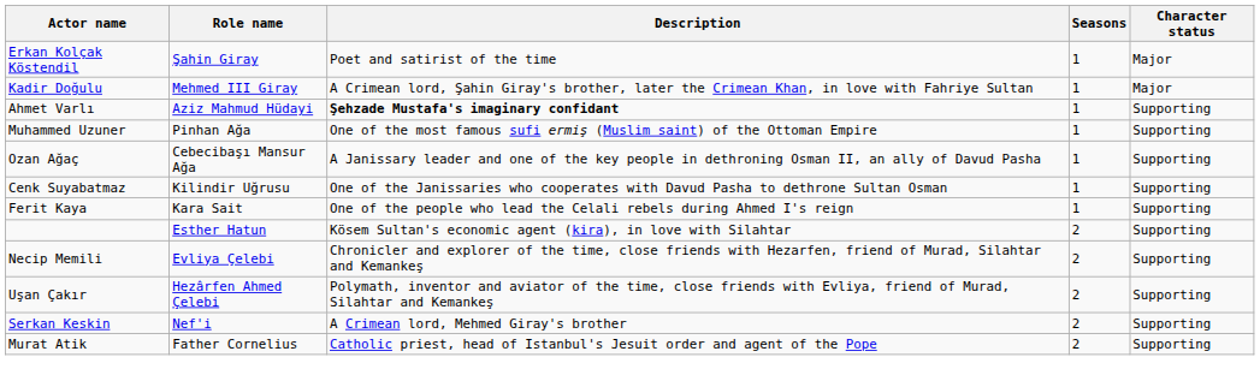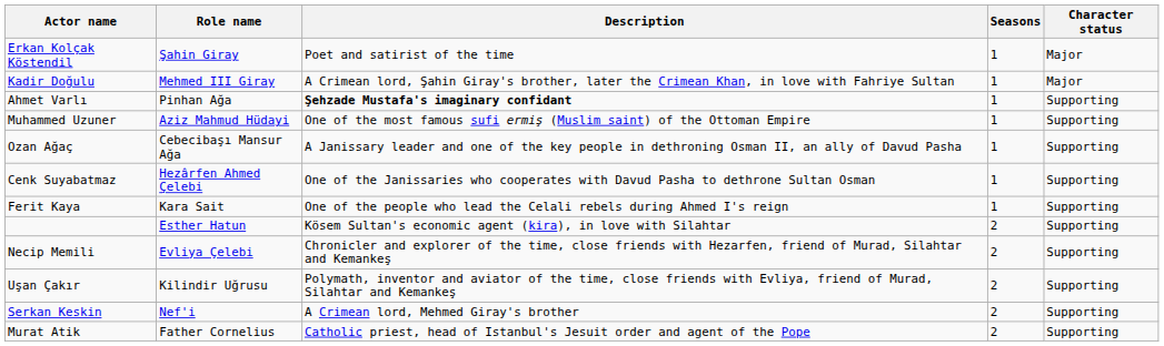Ahmet Varlı | Role name: Aziz Mahmud Hüdayi -> Pinhan Ağa
Muhammed Uzuner | Role name: Pinhan Ağa -> Aziz Mahmud Hüdayi
Cenk Suyabatmaz | Role name: Kilindir Uğrusu -> Hezârfen Ahmed Çelebi
Uşan Çakır | Role name: Hezârfen Ahmed Çelebi -> Kilindir Uğrusu
